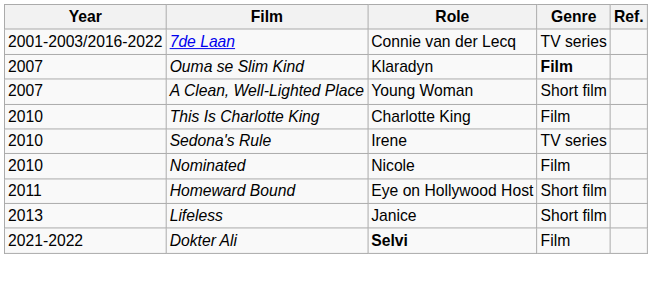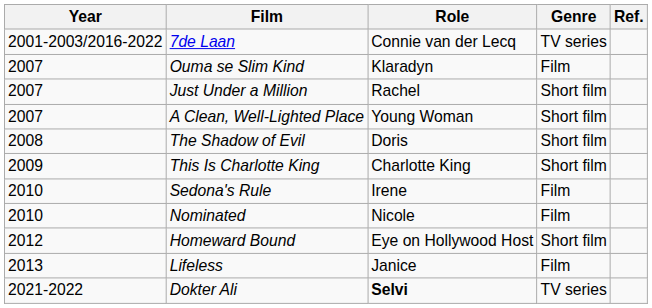Ouma se Slim Kind | Genre: bold -> normal
+ row: 2007 | Just Under a Million | Rachel | Short film
+ row: 2008 | The Shadow of Evil | Doris | Short film
This Is Charlotte King | Year: 2010 -> 2009
This Is Charlotte King | Genre: Film -> Short film
Sedona's Rule | Genre: TV series -> Film
Homeward Bound | Year: 2011 -> 2012
Lifeless | Genre: Short film -> Film
Dokter Ali | Genre: Film -> TV series
